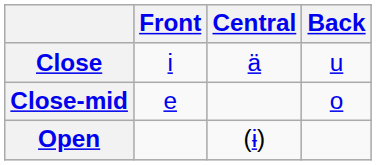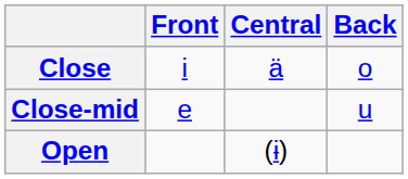Close | Back: u -> o
Close-mid | Back: o -> u
